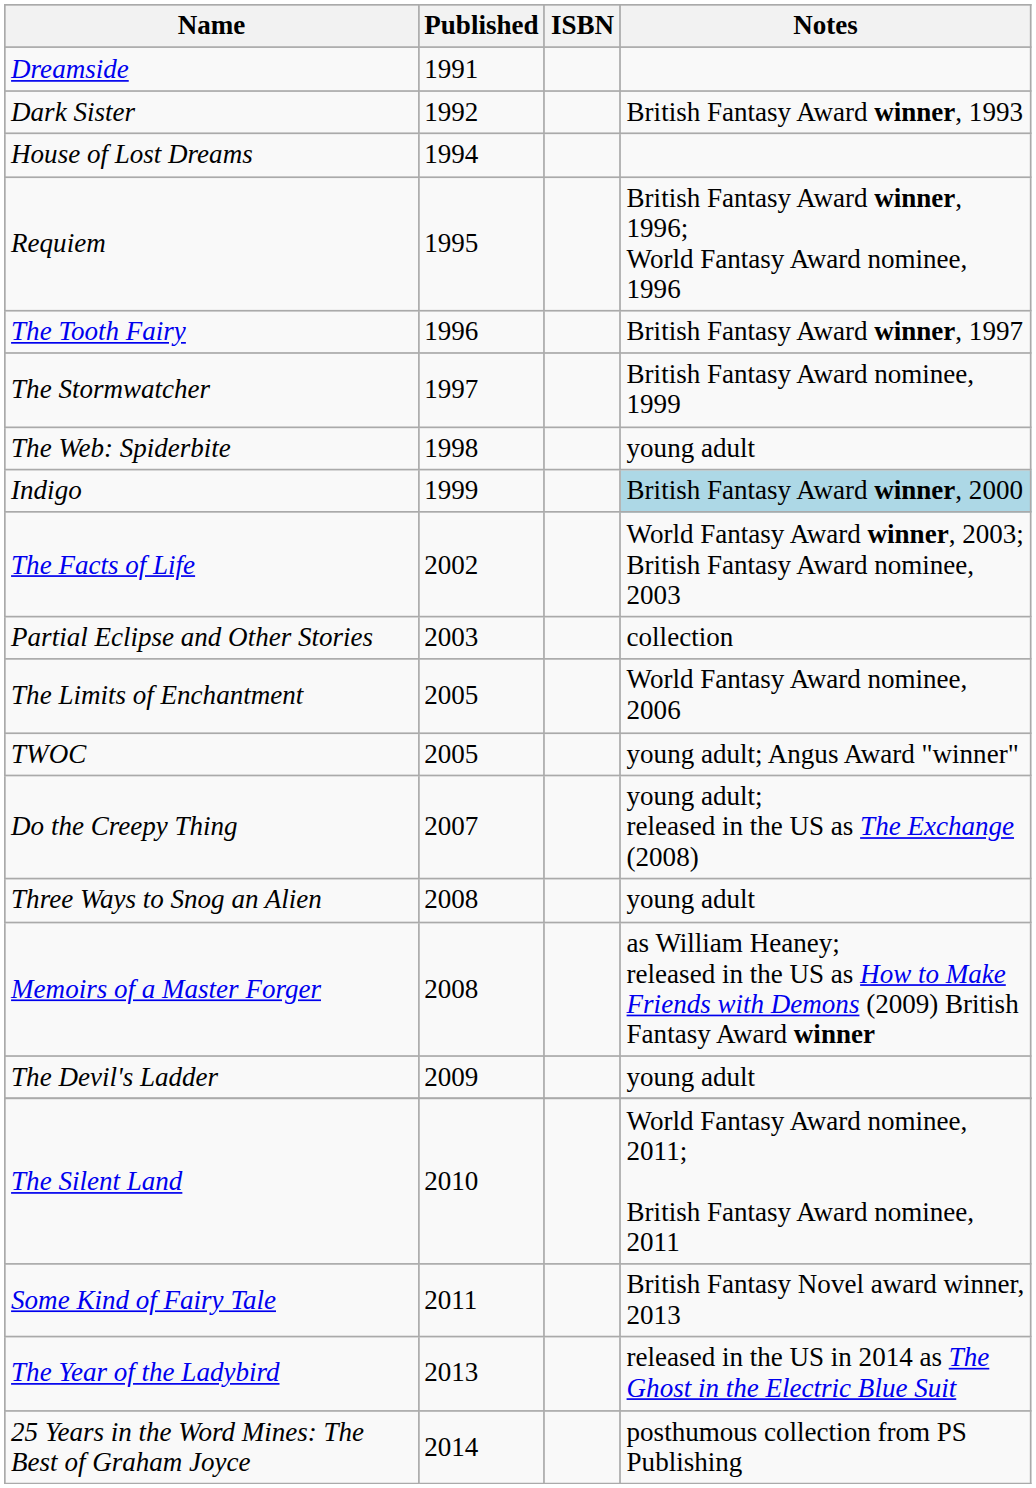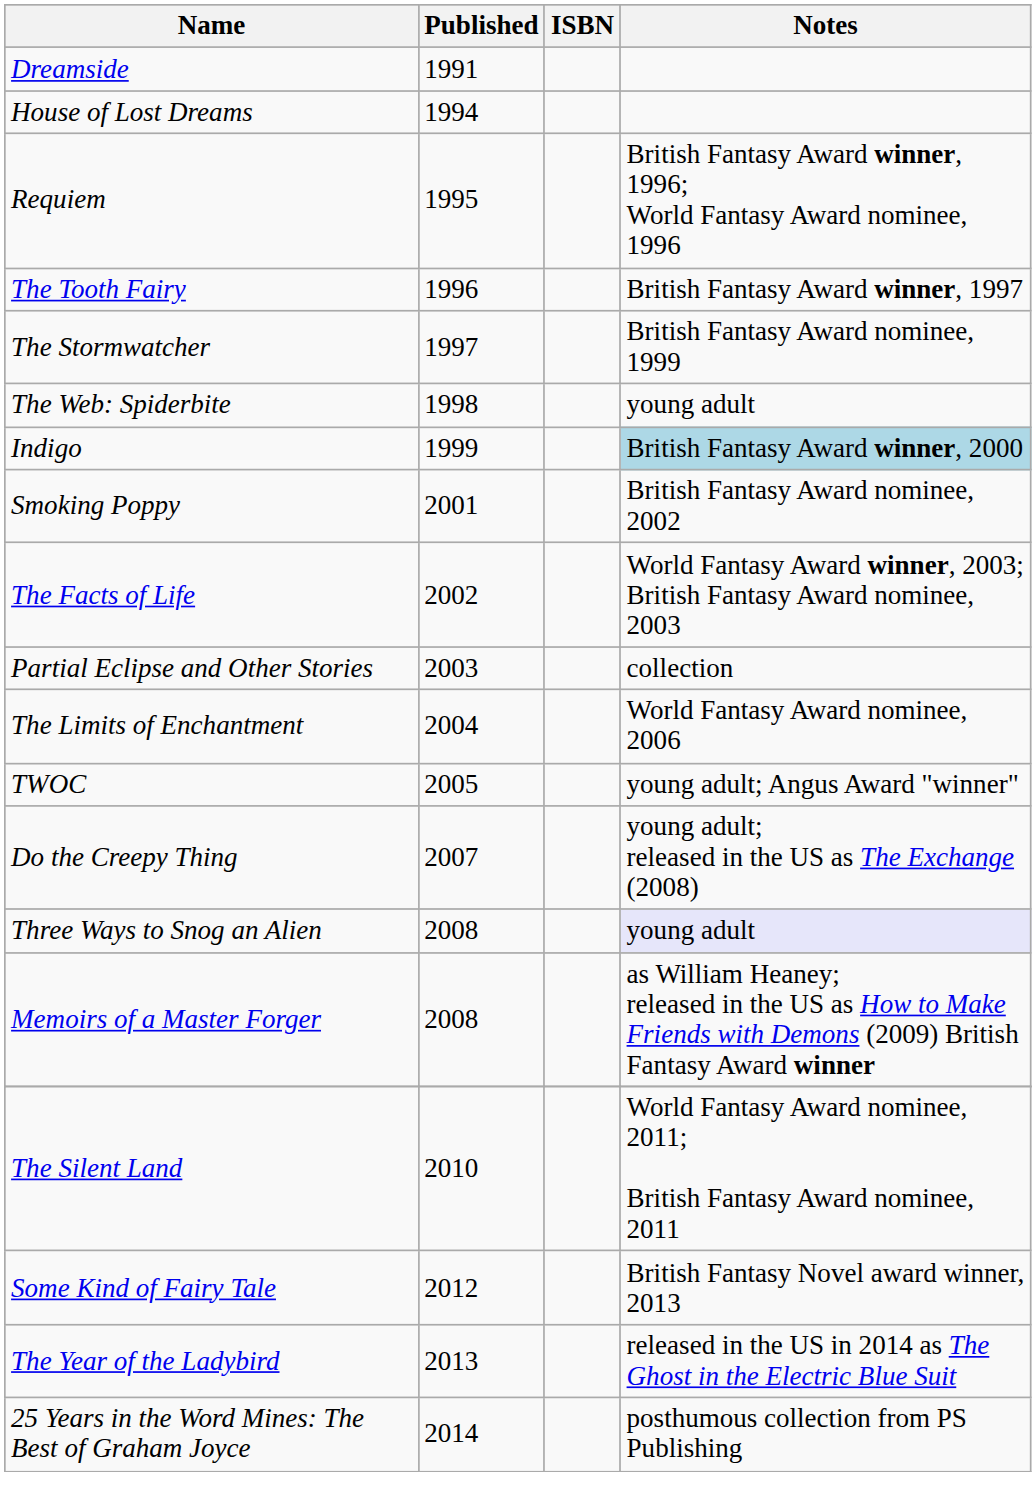- row: Dark Sister | 1992 | British Fantasy Award winner, 1993
+ row: Smoking Poppy | 2001 | British Fantasy Award nominee, 2002
The Limits of Enchantment | Published: 2005 -> 2004
Three Ways to Snog an Alien | Notes: no background -> lavender background
- row: The Devil's Ladder | 2009 | young adult
Some Kind of Fairy Tale | Published: 2011 -> 2012
